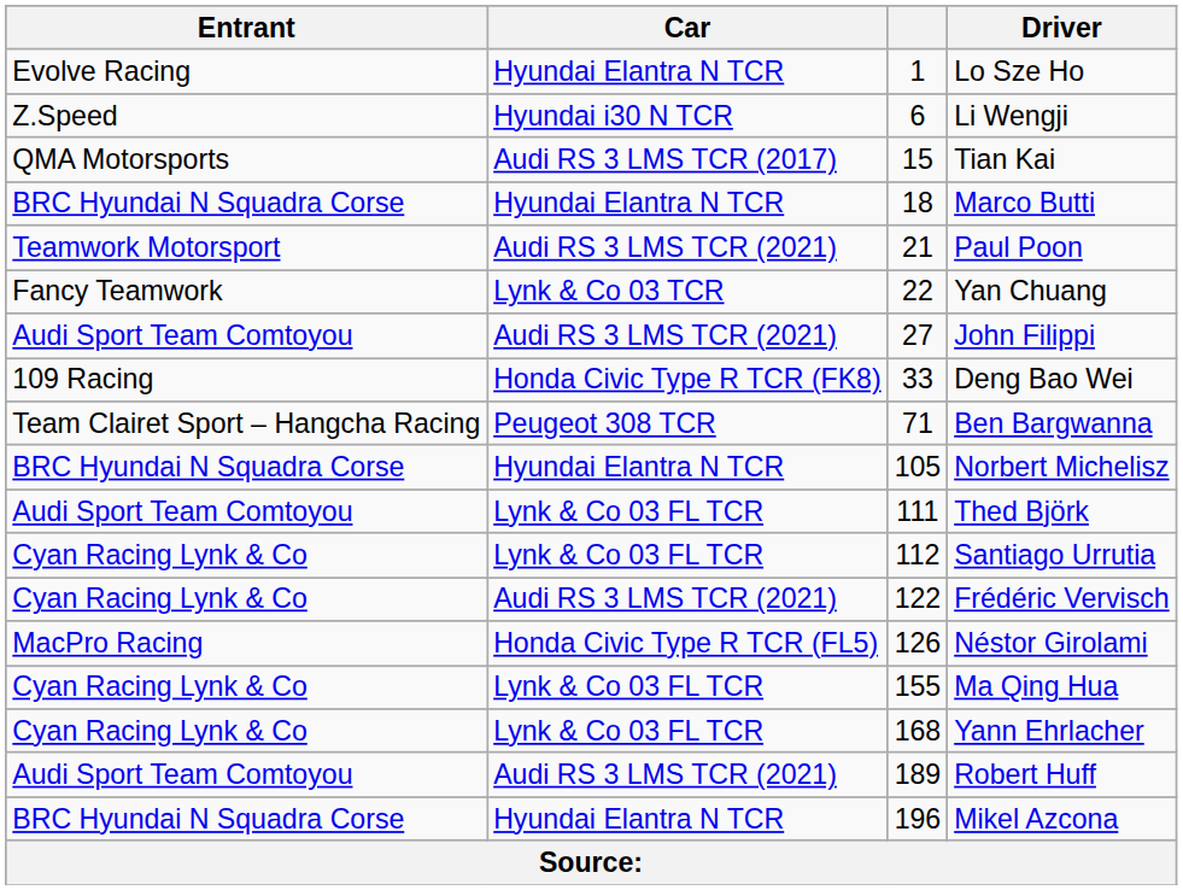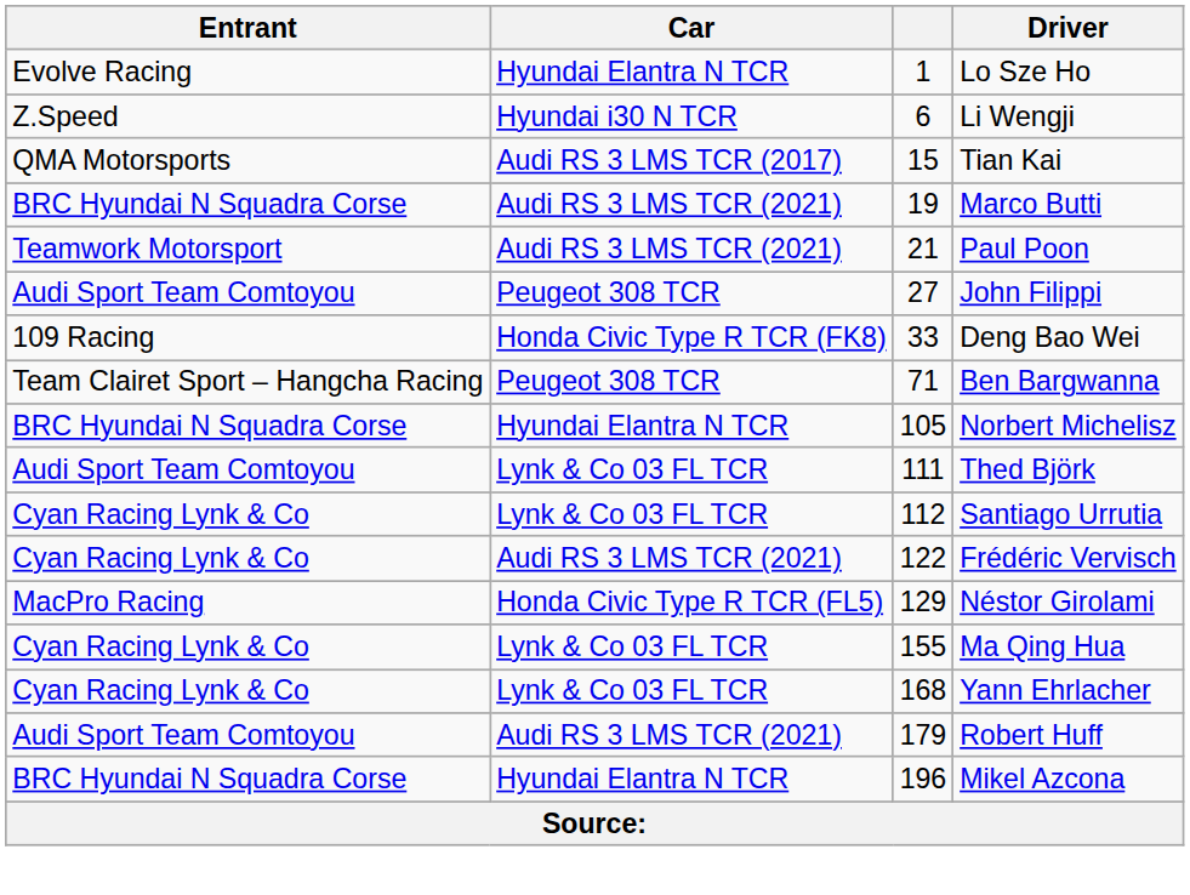Marco Butti | Car: Hyundai Elantra N TCR -> Audi RS 3 LMS TCR (2021)
Marco Butti | column 3: 18 -> 19
- row: Fancy Teamwork | Lynk & Co 03 TCR | 22 | Yan Chuang
John Filippi | Car: Audi RS 3 LMS TCR (2021) -> Peugeot 308 TCR
Néstor Girolami | column 3: 126 -> 129
Robert Huff | column 3: 189 -> 179
